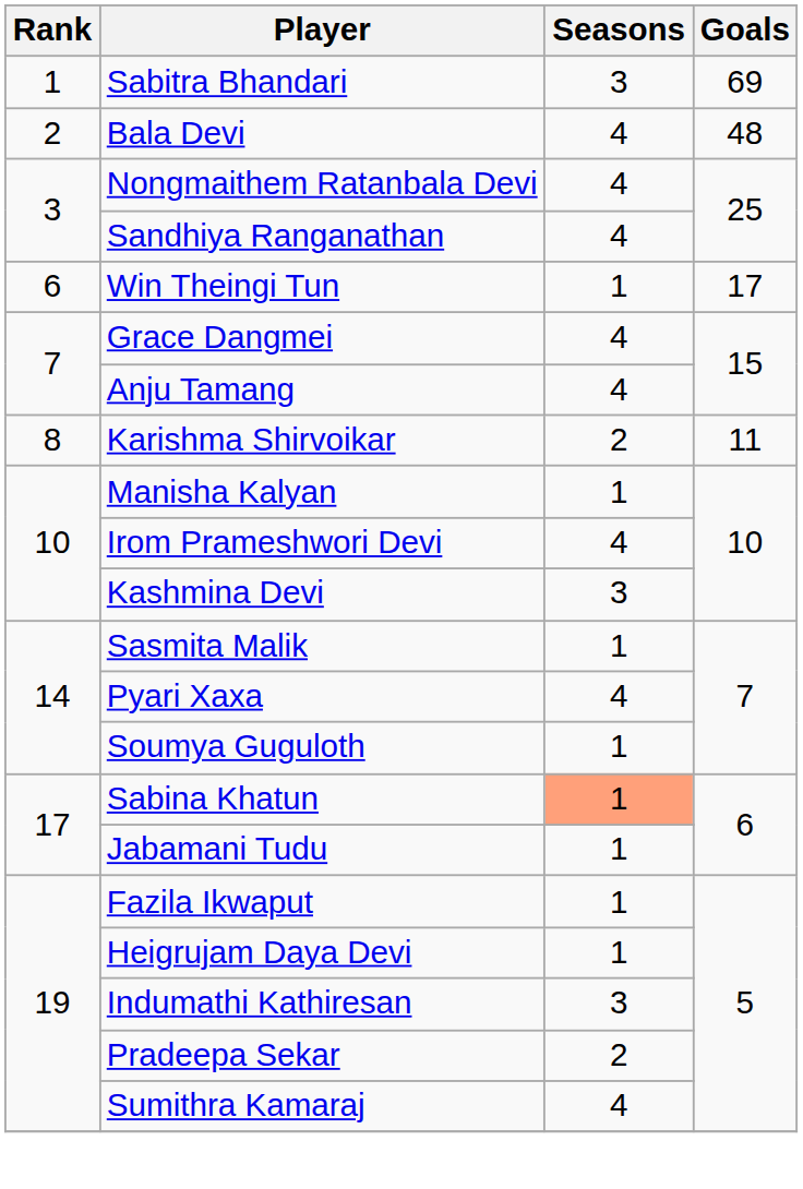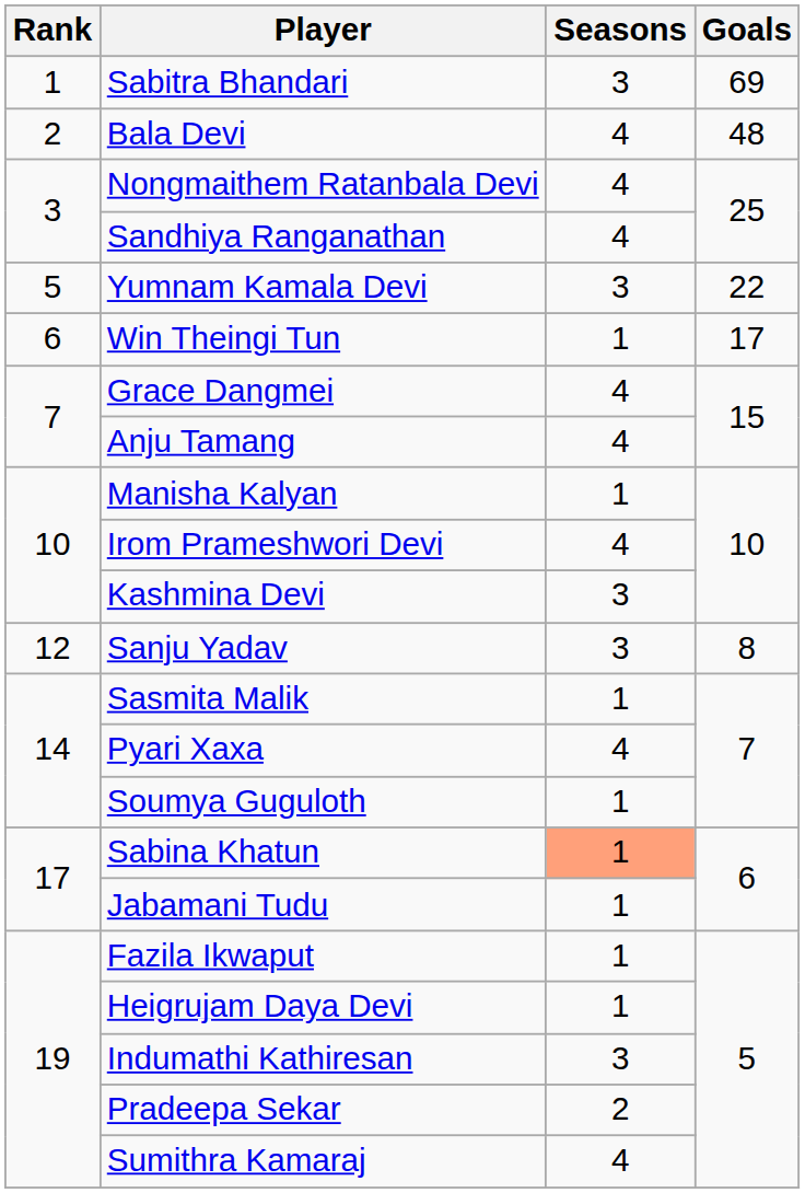+ row: 5 | Yumnam Kamala Devi | 3 | 22
- row: 8 | Karishma Shirvoikar | 2 | 11
+ row: 12 | Sanju Yadav | 3 | 8
